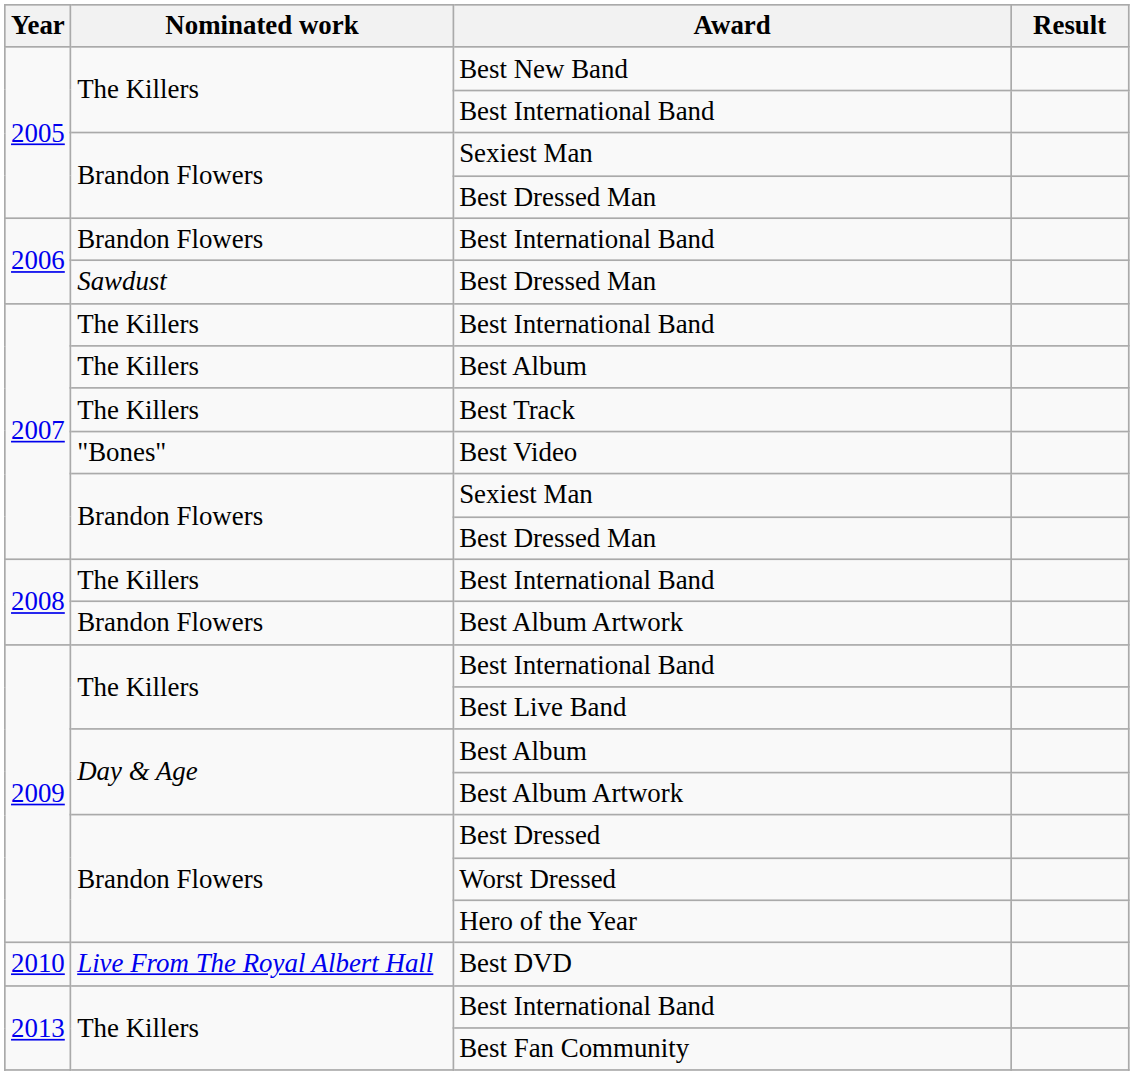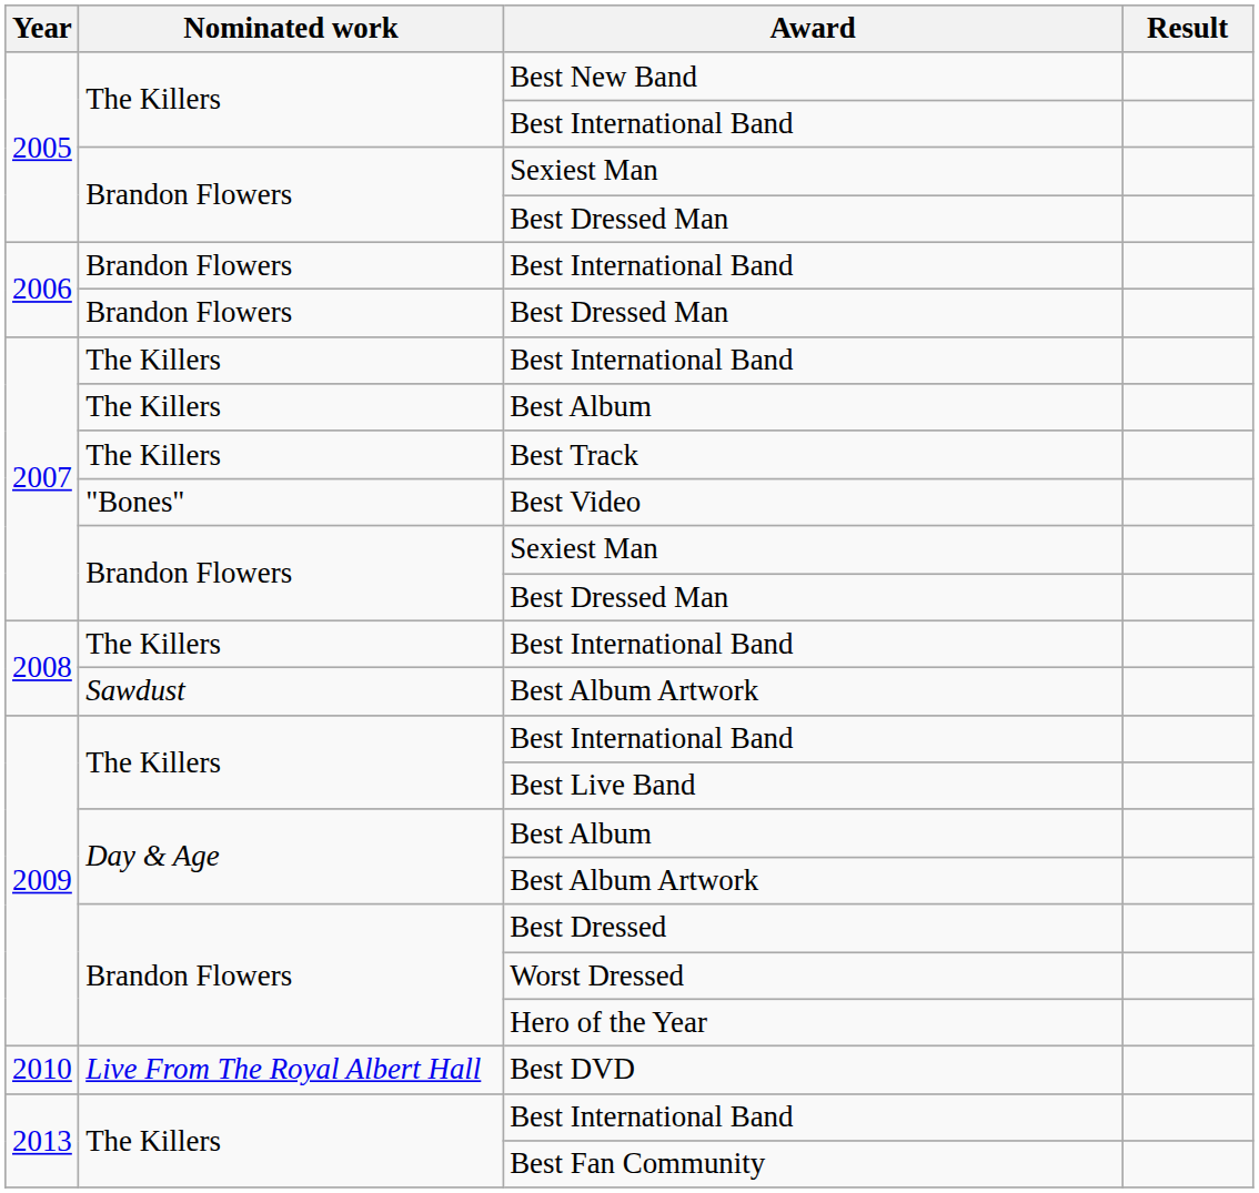2006 / Best Dressed Man | Nominated work: Sawdust -> Brandon Flowers
2008 / Best Album Artwork | Nominated work: Brandon Flowers -> Sawdust
